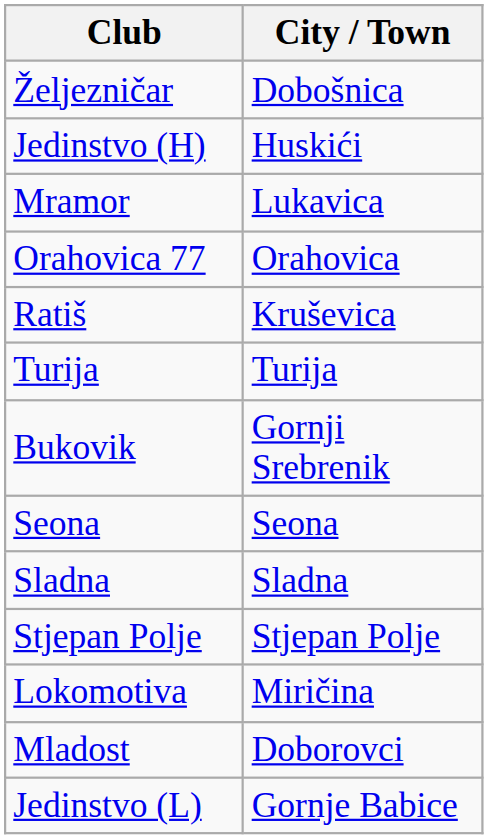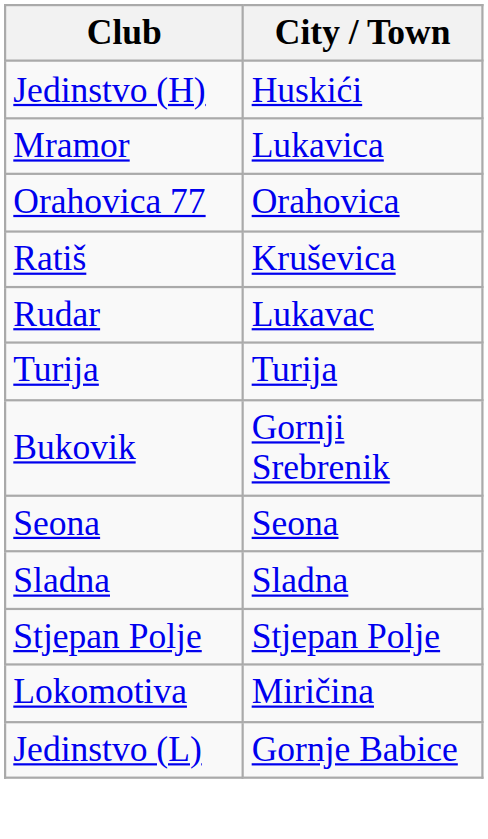- row: Željezničar | Dobošnica
+ row: Rudar | Lukavac
- row: Mladost | Doborovci
